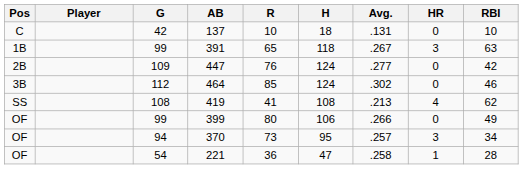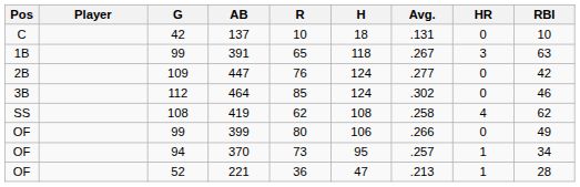419 | R: 41 -> 62
419 | Avg.: .213 -> .258
370 | HR: 3 -> 1
221 | G: 54 -> 52
221 | Avg.: .258 -> .213
